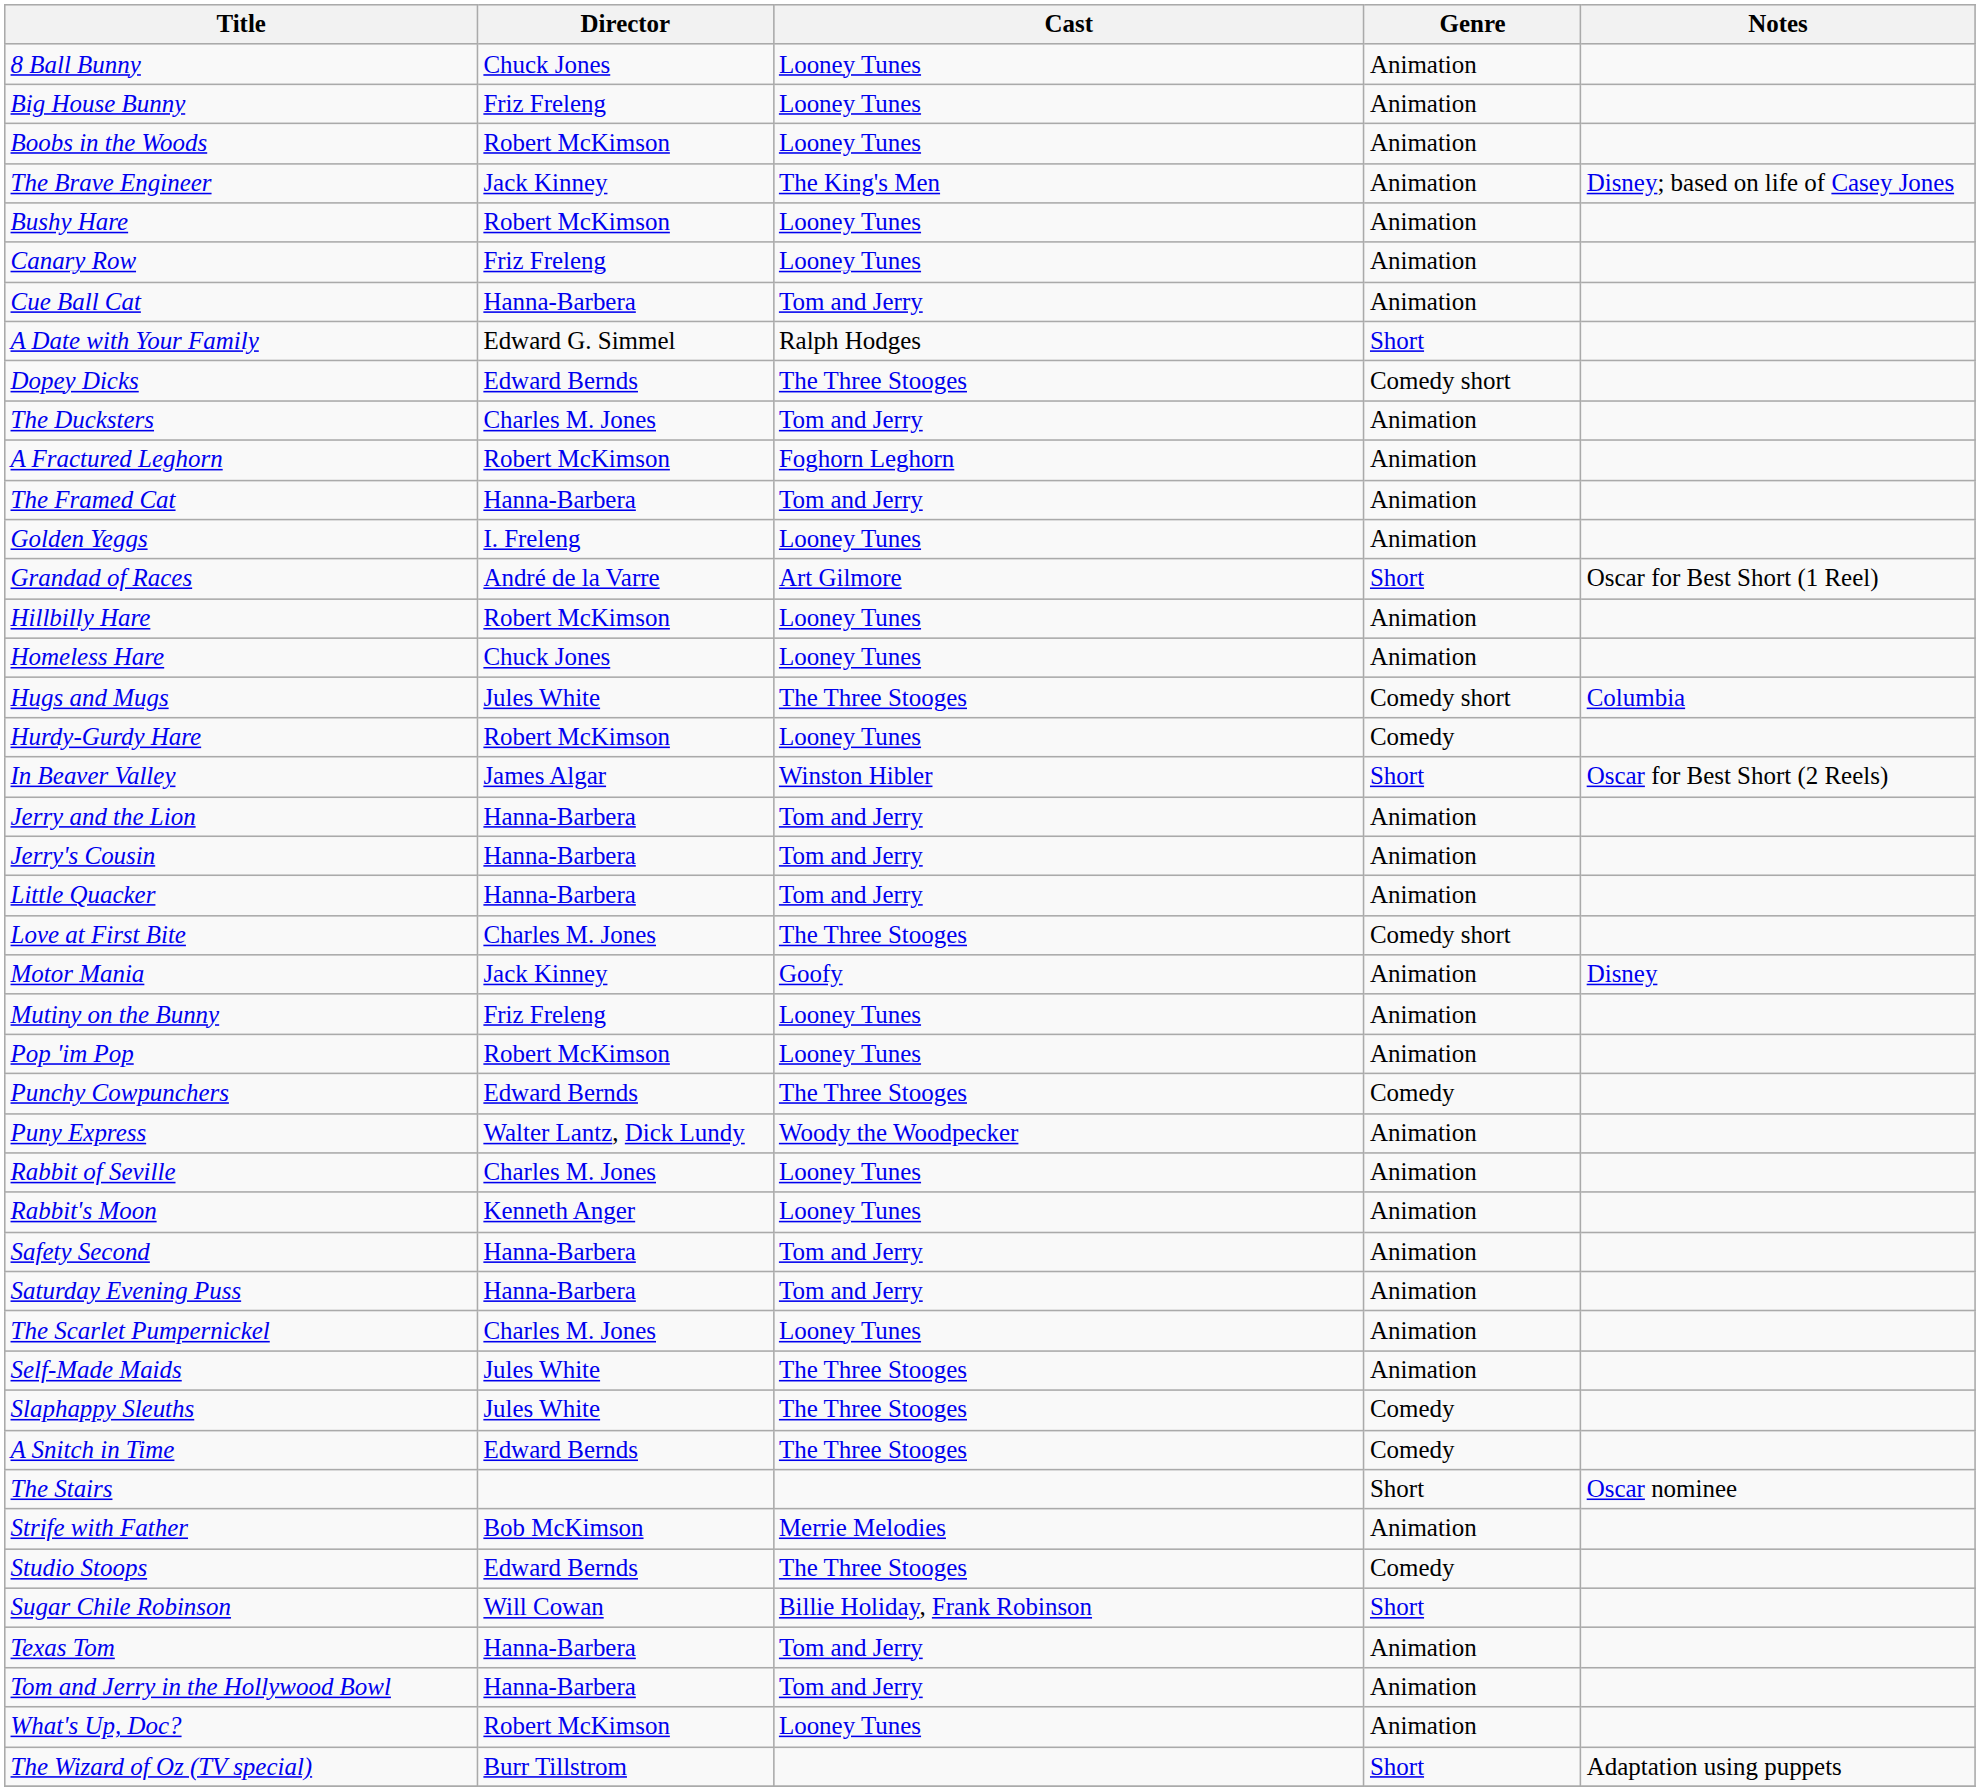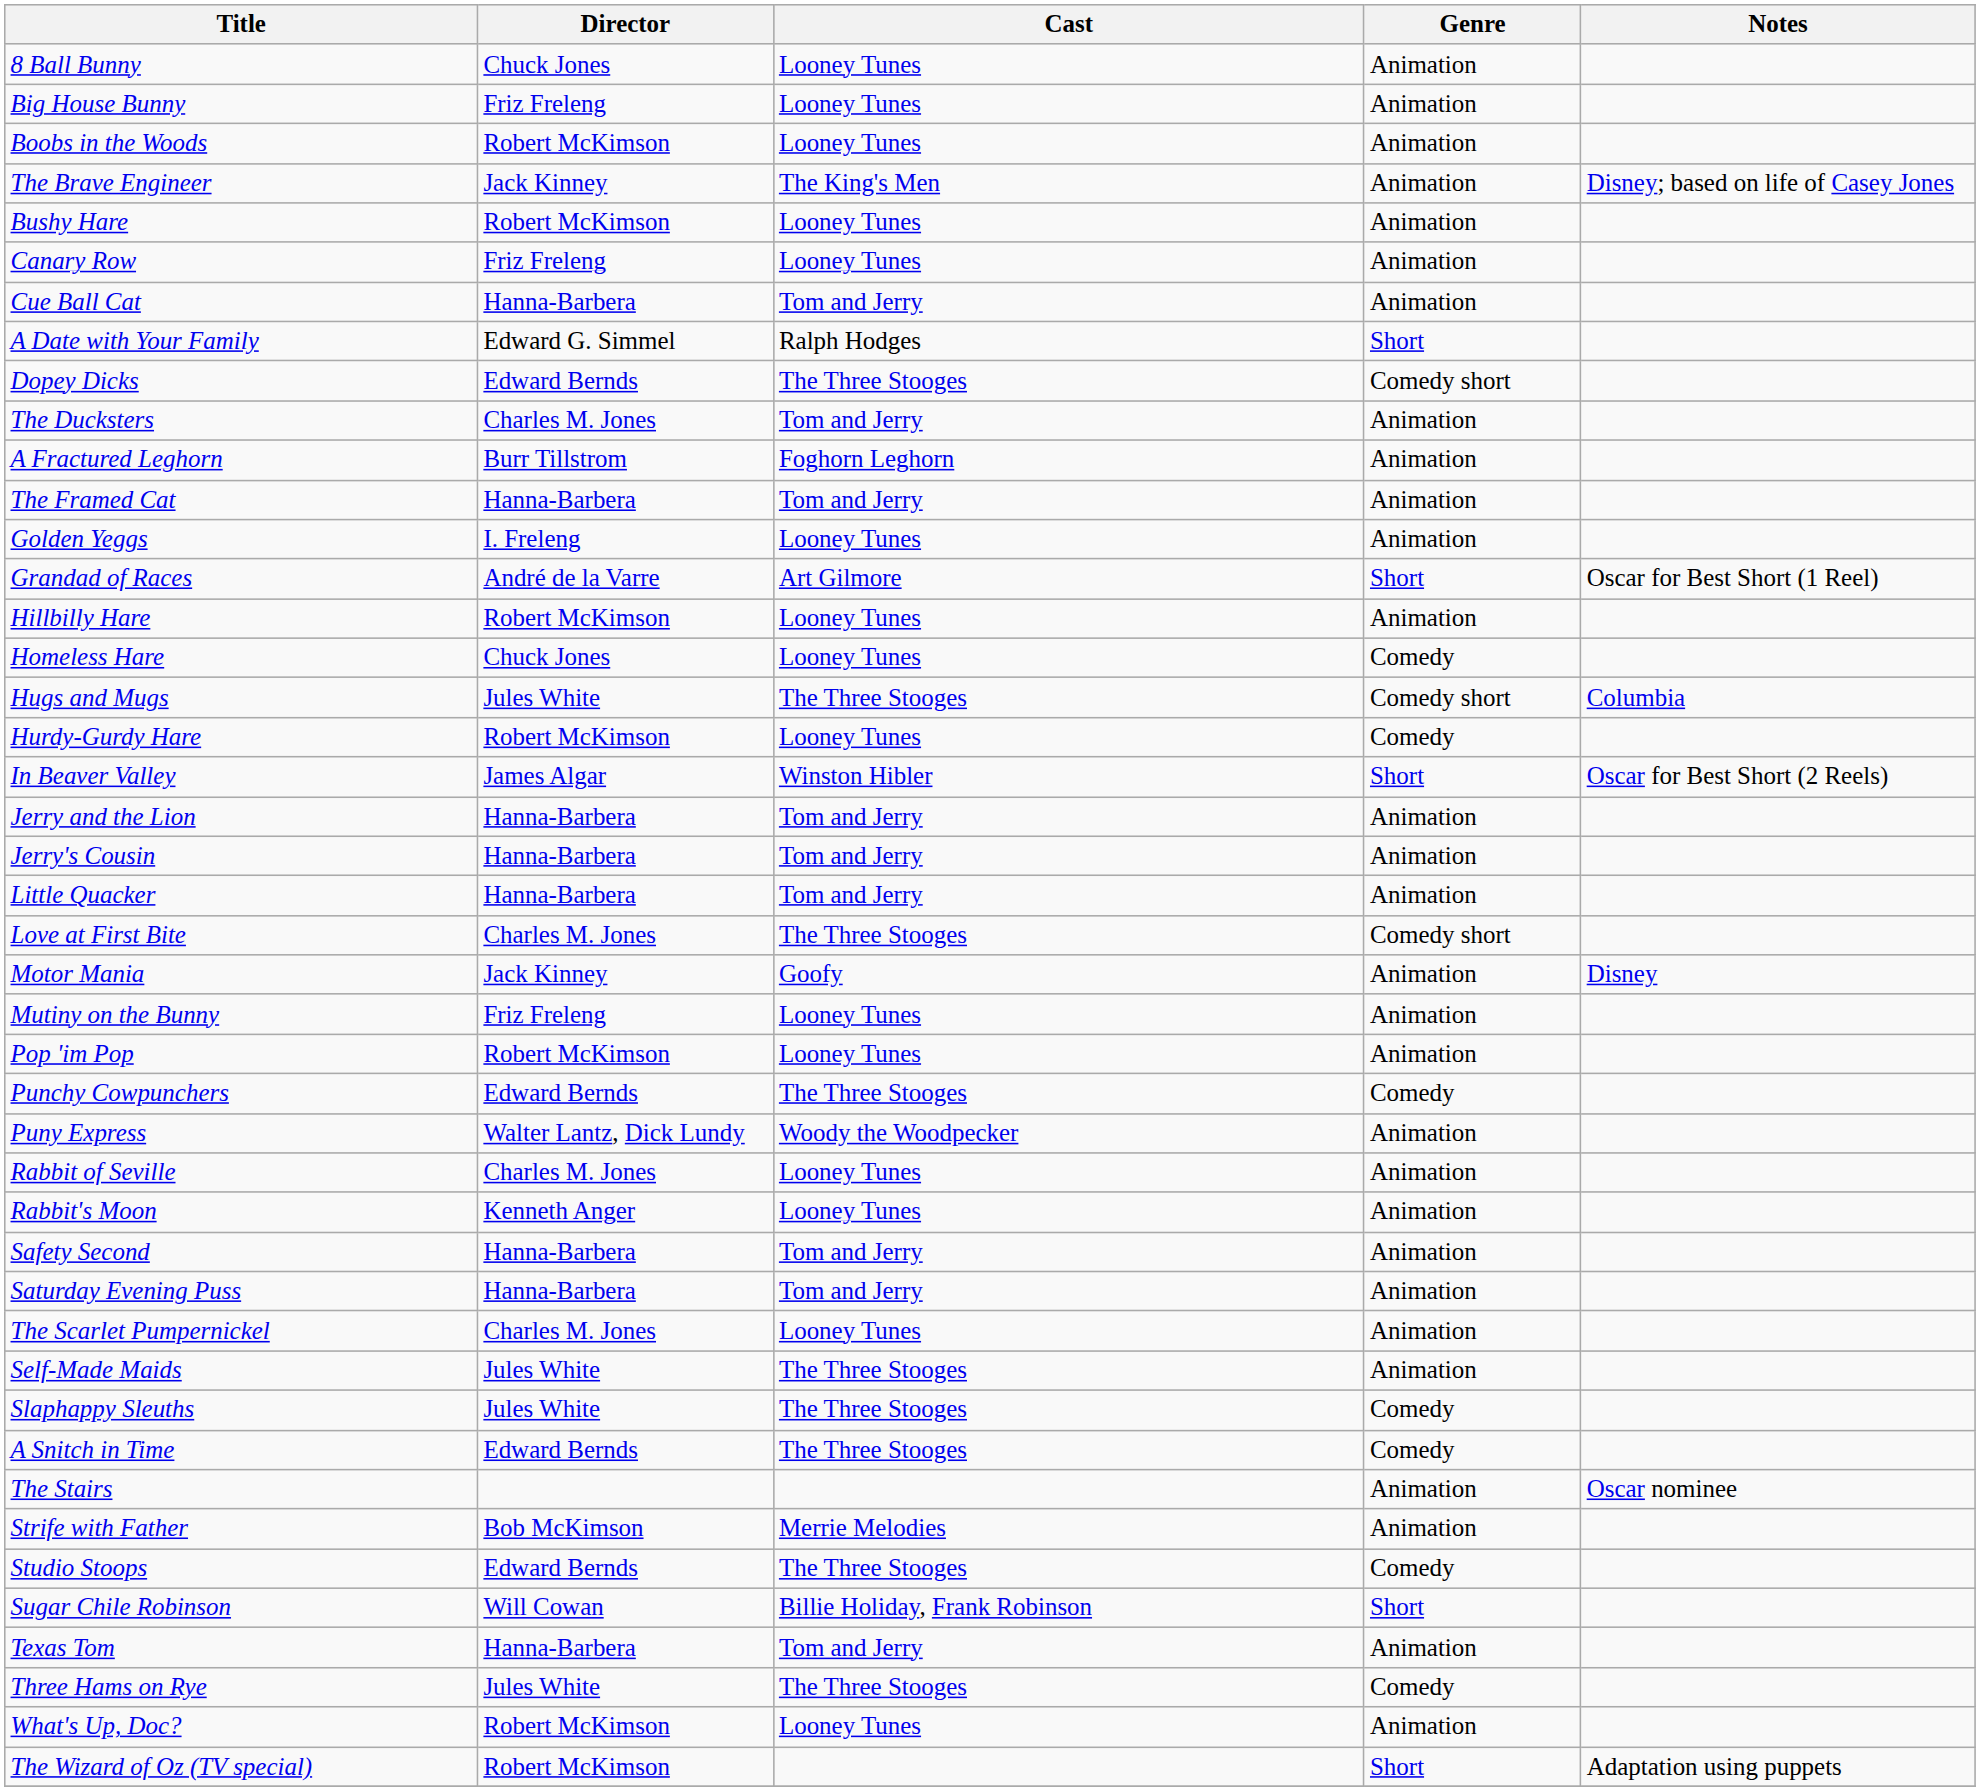A Fractured Leghorn | Director: Robert McKimson -> Burr Tillstrom
Homeless Hare | Genre: Animation -> Comedy
The Stairs | Genre: Short -> Animation
+ row: Three Hams on Rye | Jules White | The Three Stooges | Comedy
- row: Tom and Jerry in the Hollywood Bowl | Hanna-Barbera | Tom and Jerry | Animation
The Wizard of Oz (TV special) | Director: Burr Tillstrom -> Robert McKimson
